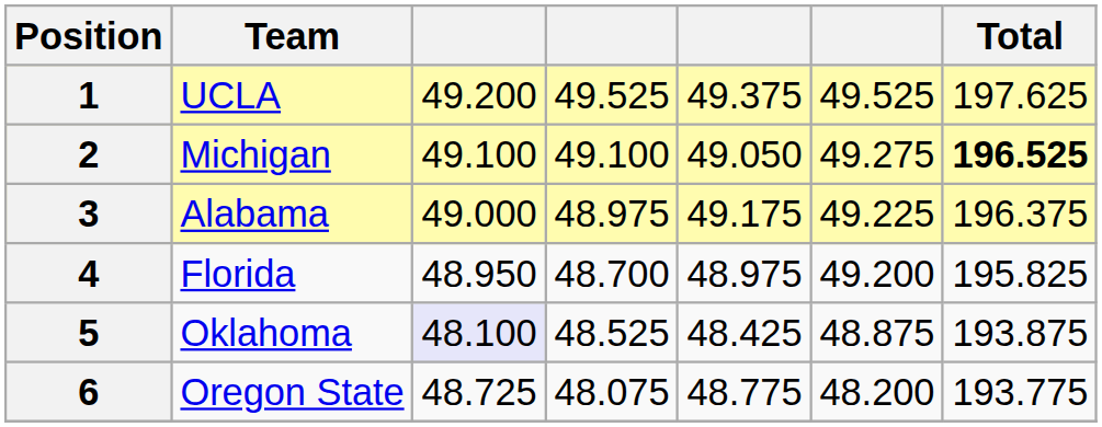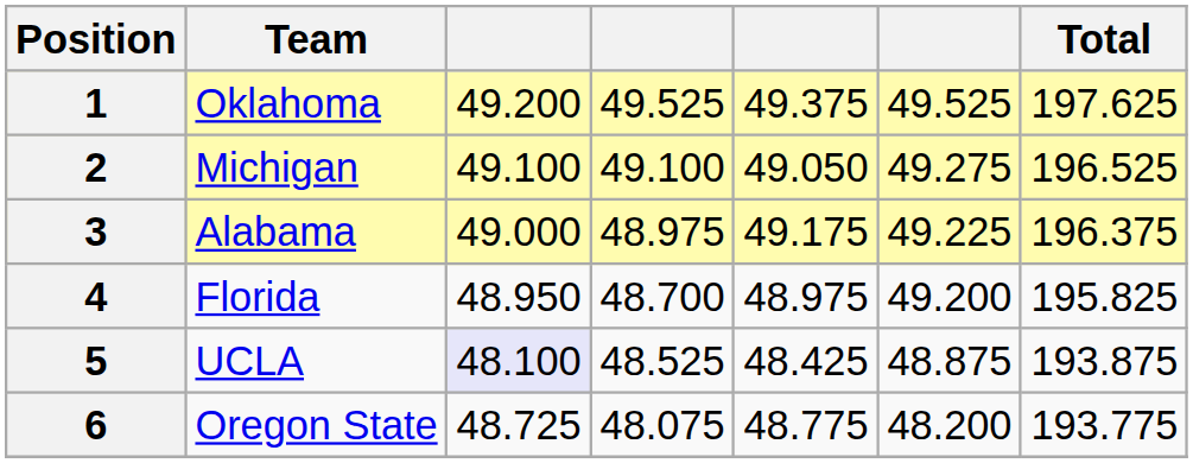1 | Team: UCLA -> Oklahoma
2 | Total: bold -> normal
5 | Team: Oklahoma -> UCLA
